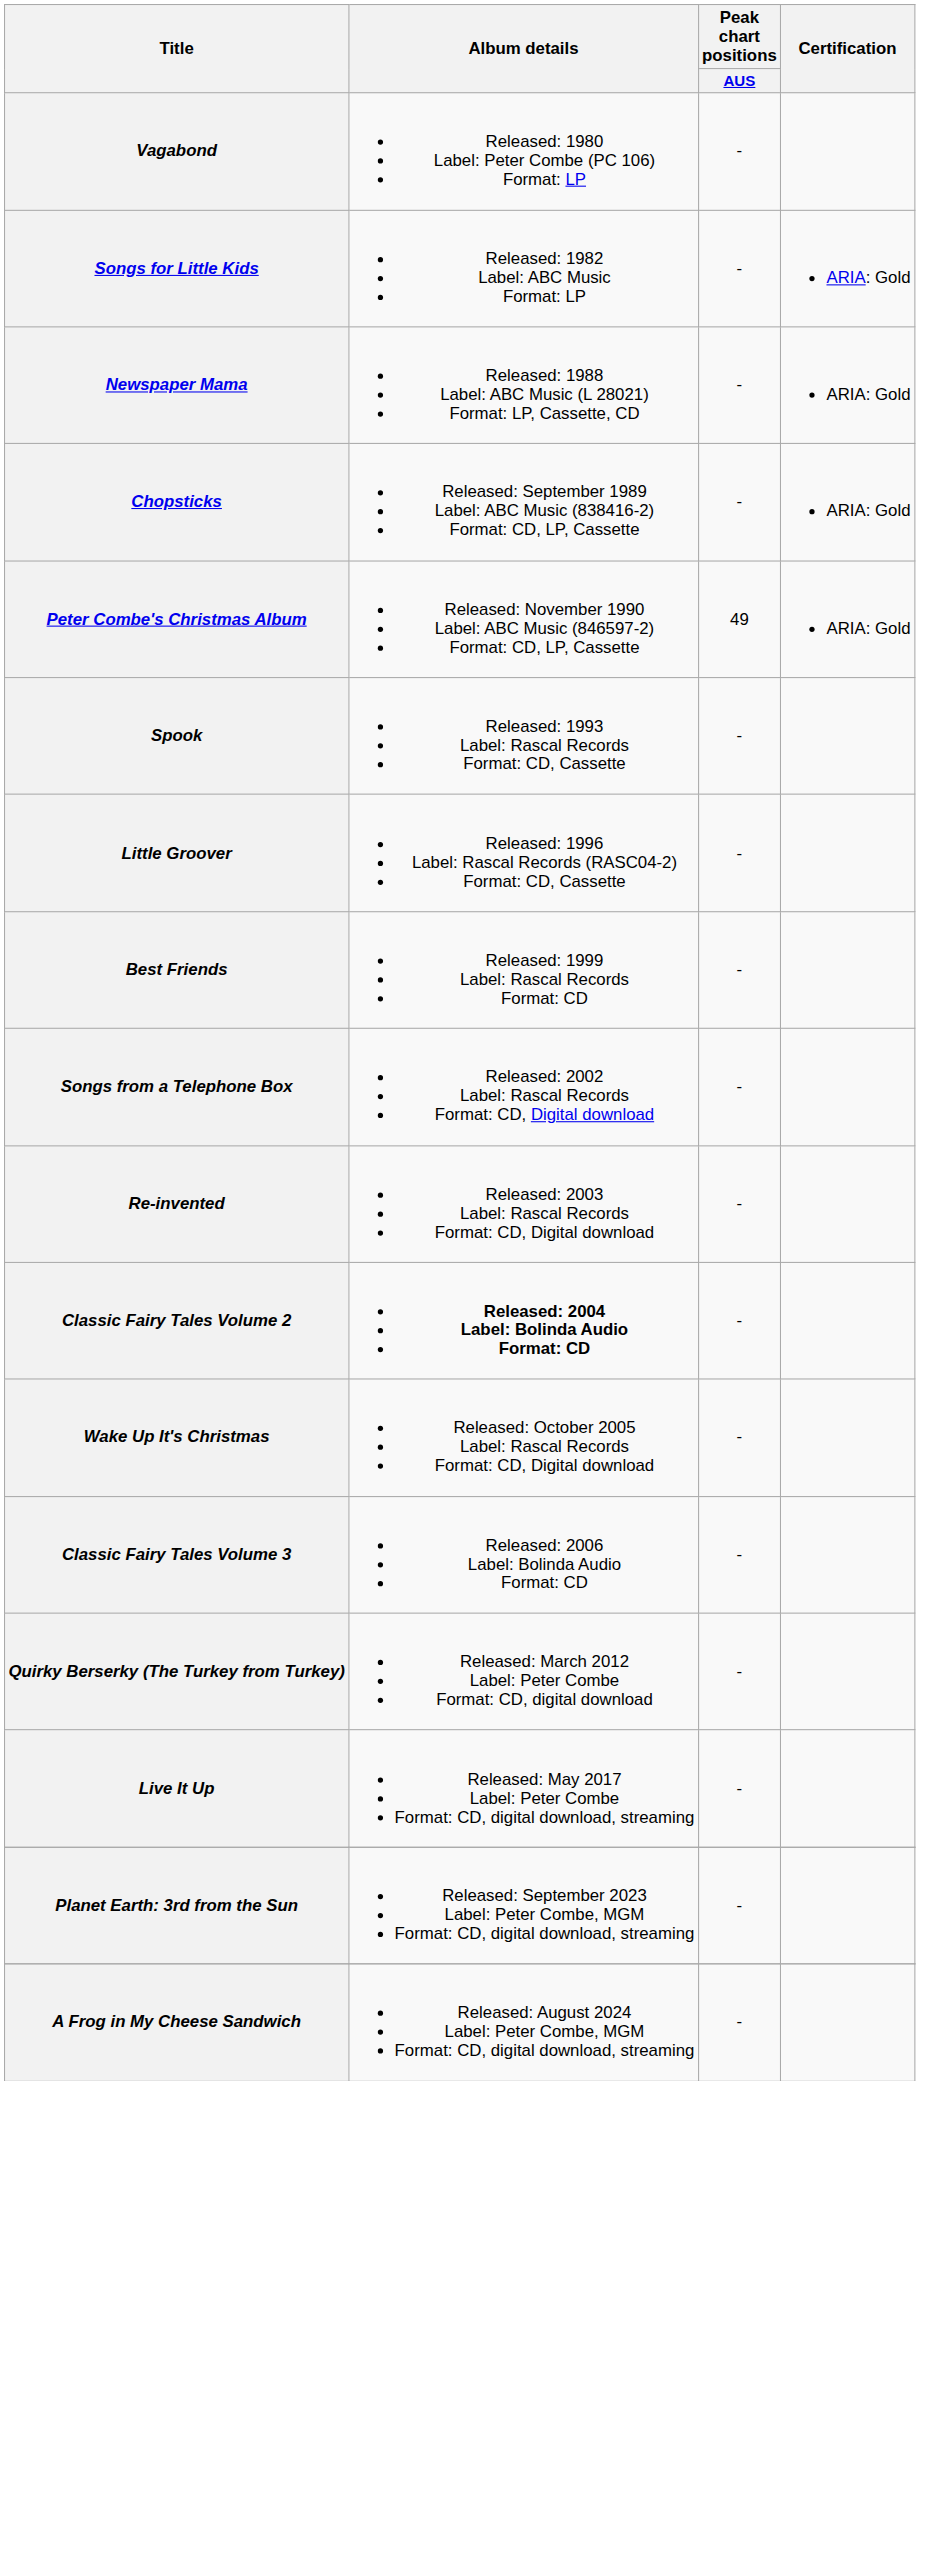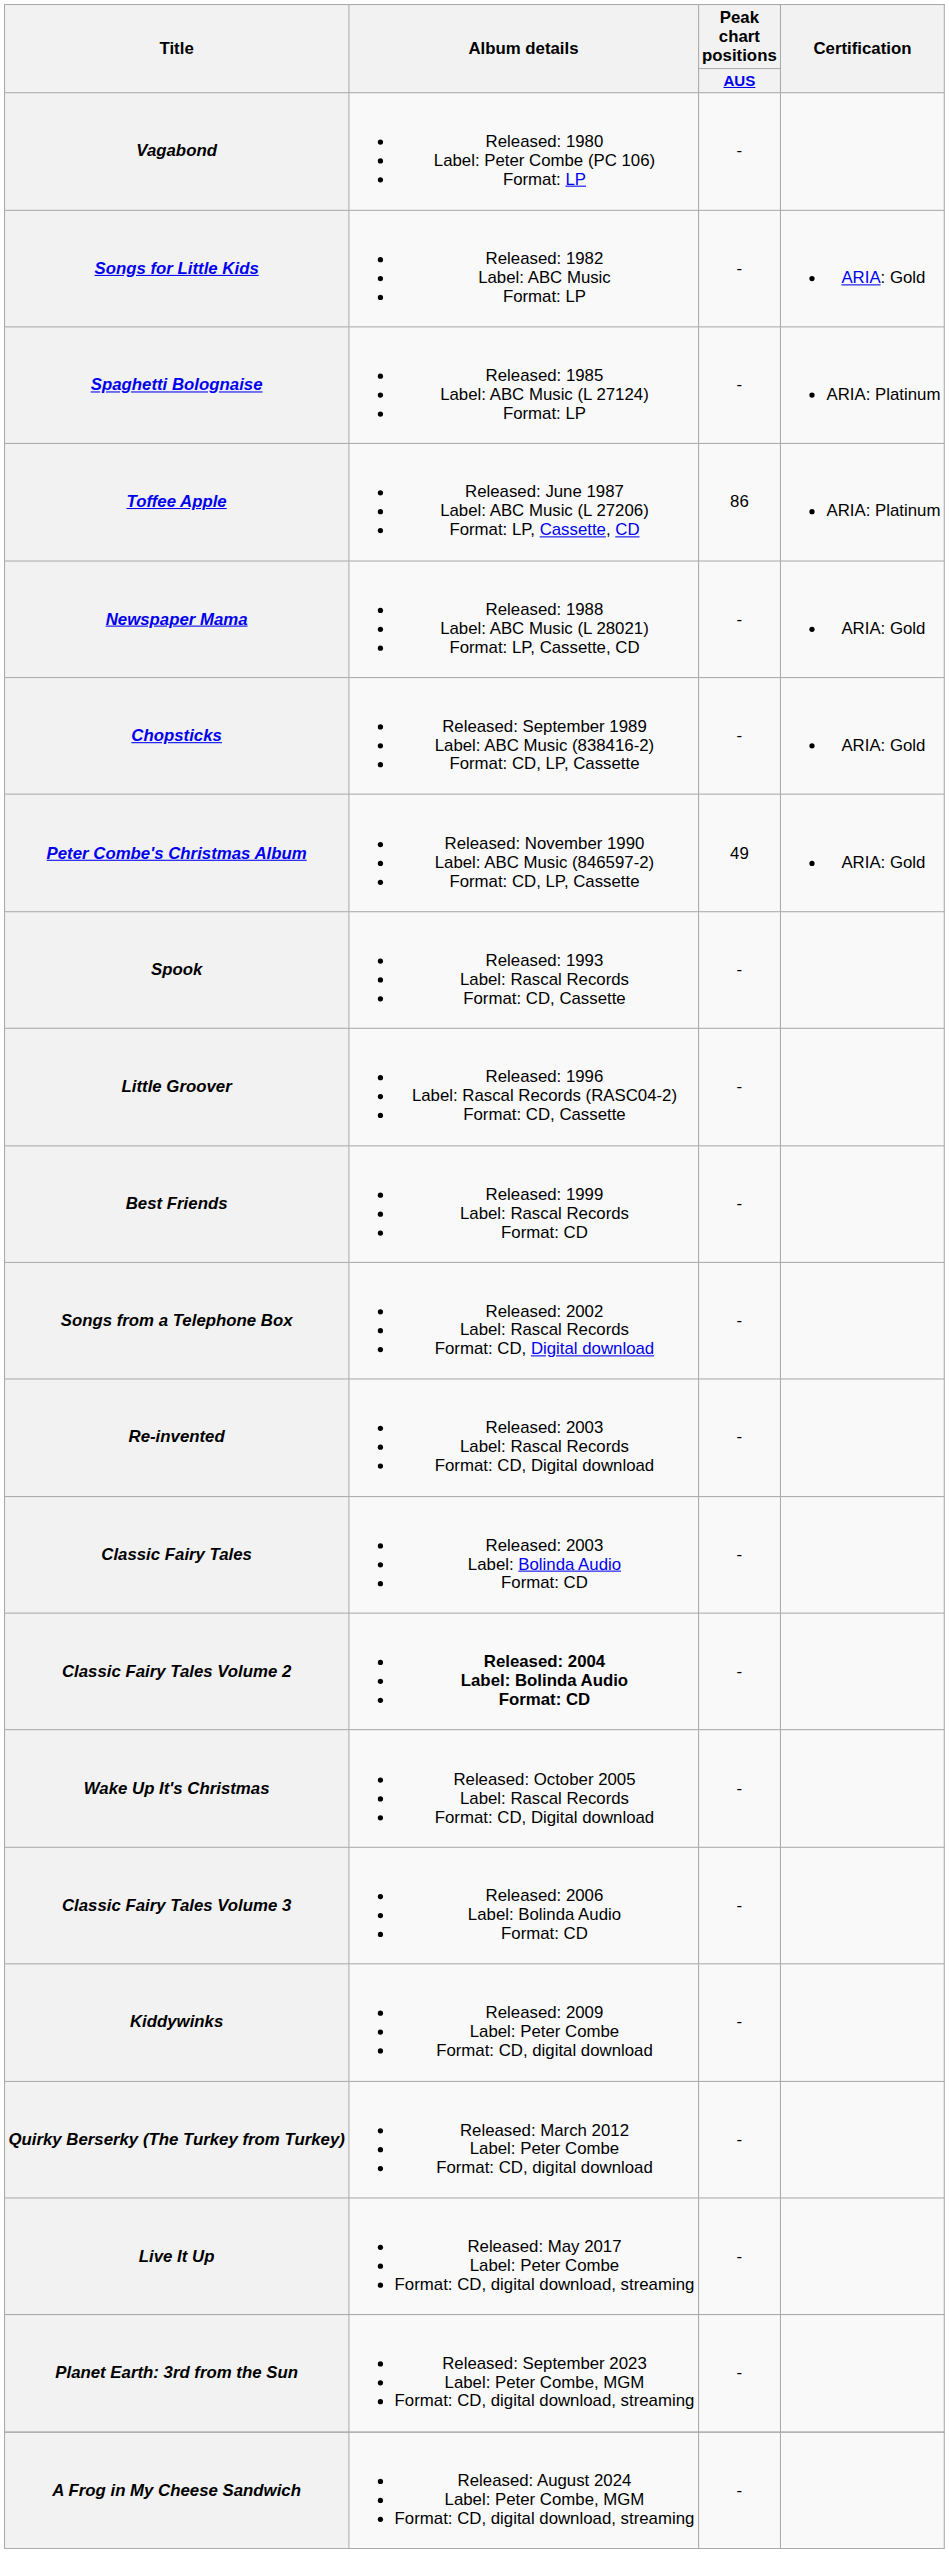+ row: Spaghetti Bolognaise | Released: 1985 Label: ABC Music (L 27124) Format: LP | - | ARIA: Platinum
+ row: Toffee Apple | Released: June 1987 Label: ABC Music (L 27206) Format: LP, Cassette, CD | 86 | ARIA: Platinum
+ row: Classic Fairy Tales | Released: 2003 Label: Bolinda Audio Format: CD | -
+ row: Kiddywinks | Released: 2009 Label: Peter Combe Format: CD, digital download | -
